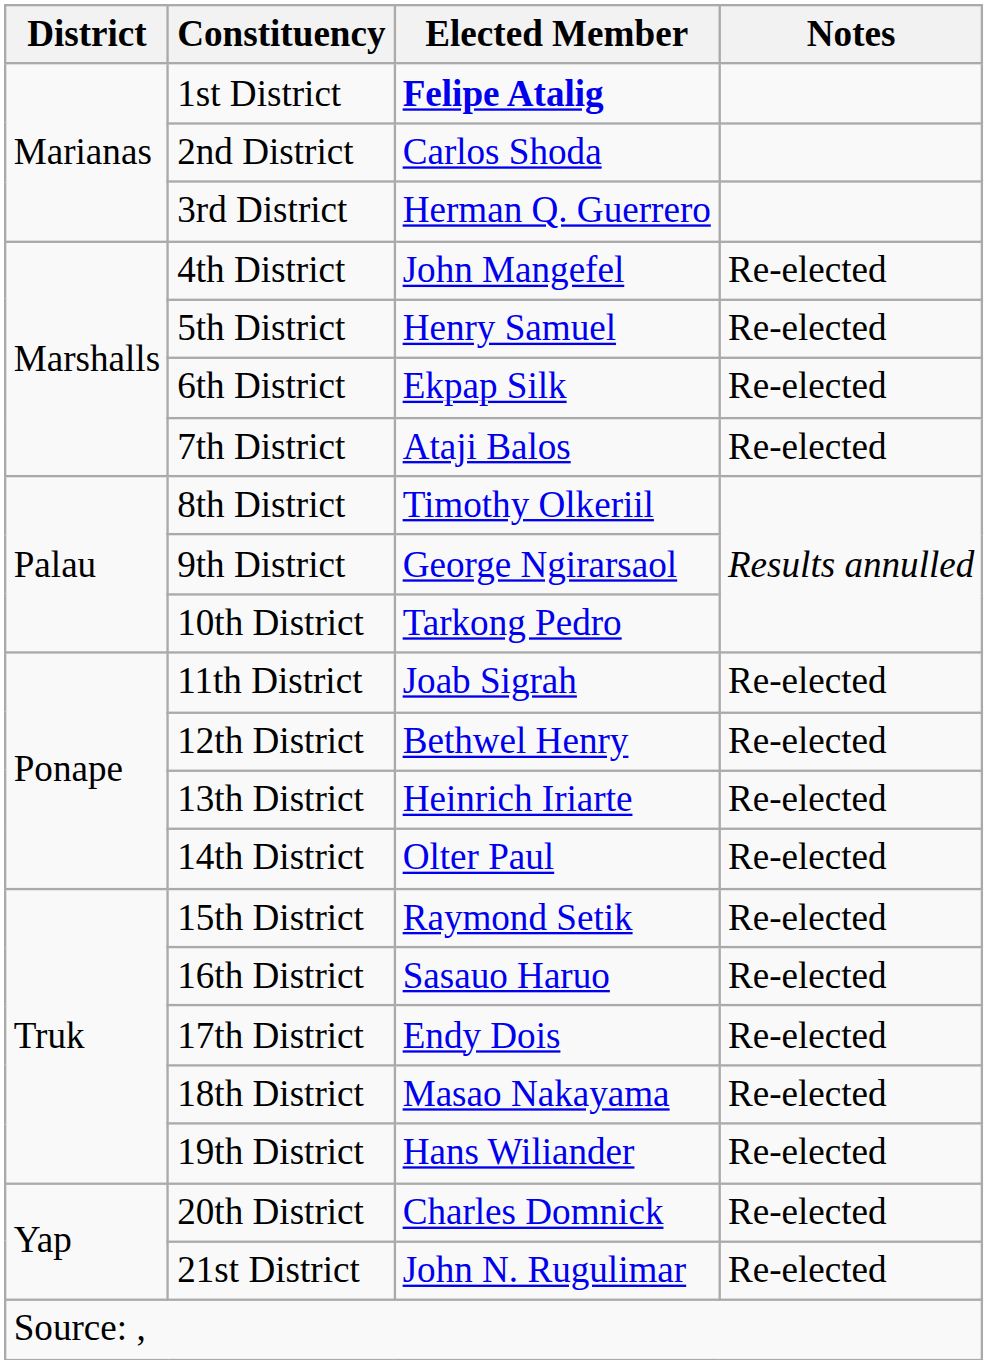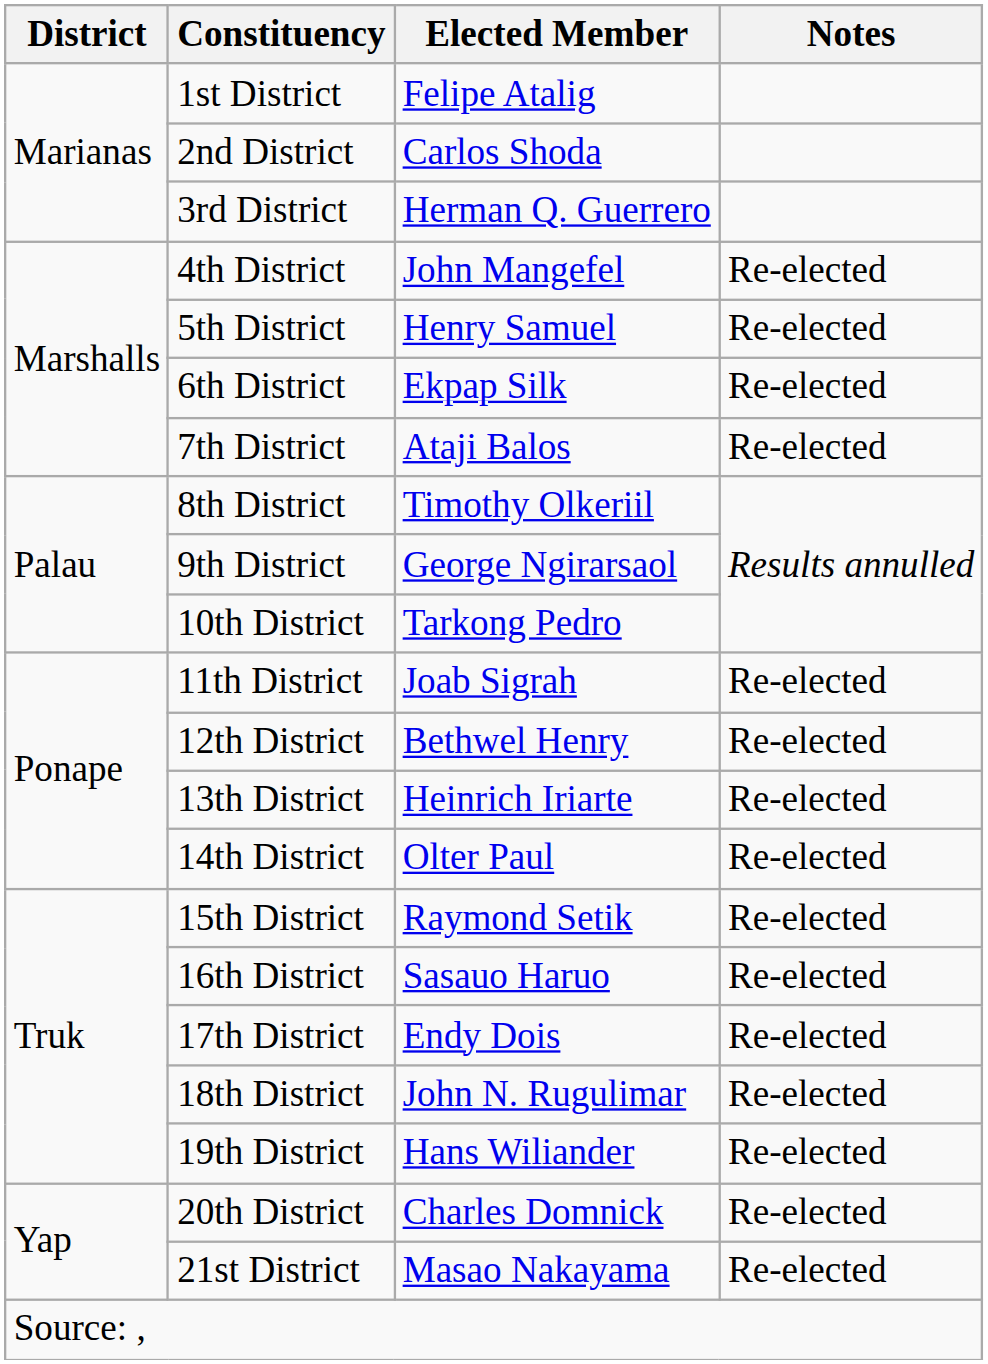1st District | Elected Member: bold -> normal
18th District | Elected Member: Masao Nakayama -> John N. Rugulimar
21st District | Elected Member: John N. Rugulimar -> Masao Nakayama
